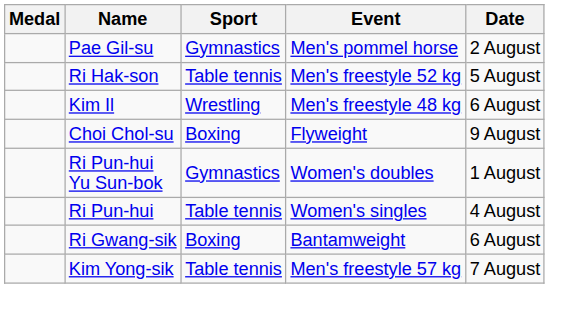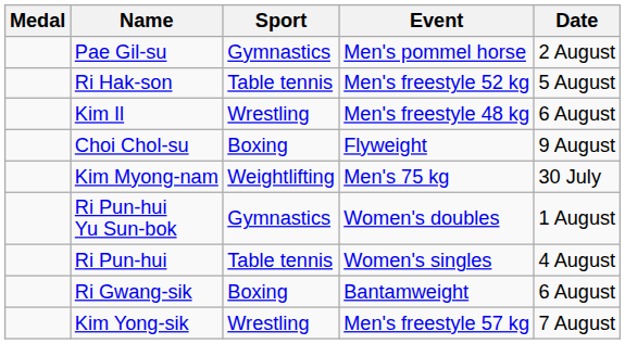+ row: Kim Myong-nam | Weightlifting | Men's 75 kg | 30 July
Kim Yong-sik | Sport: Table tennis -> Wrestling
